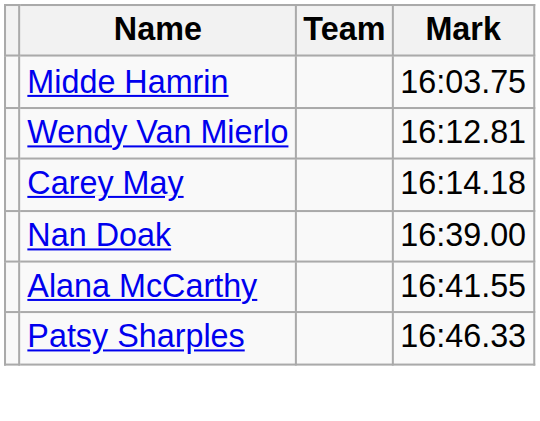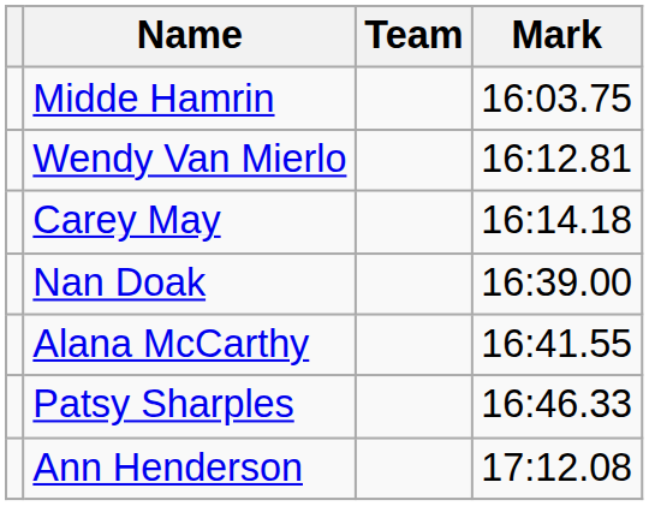+ row: Ann Henderson | 17:12.08
